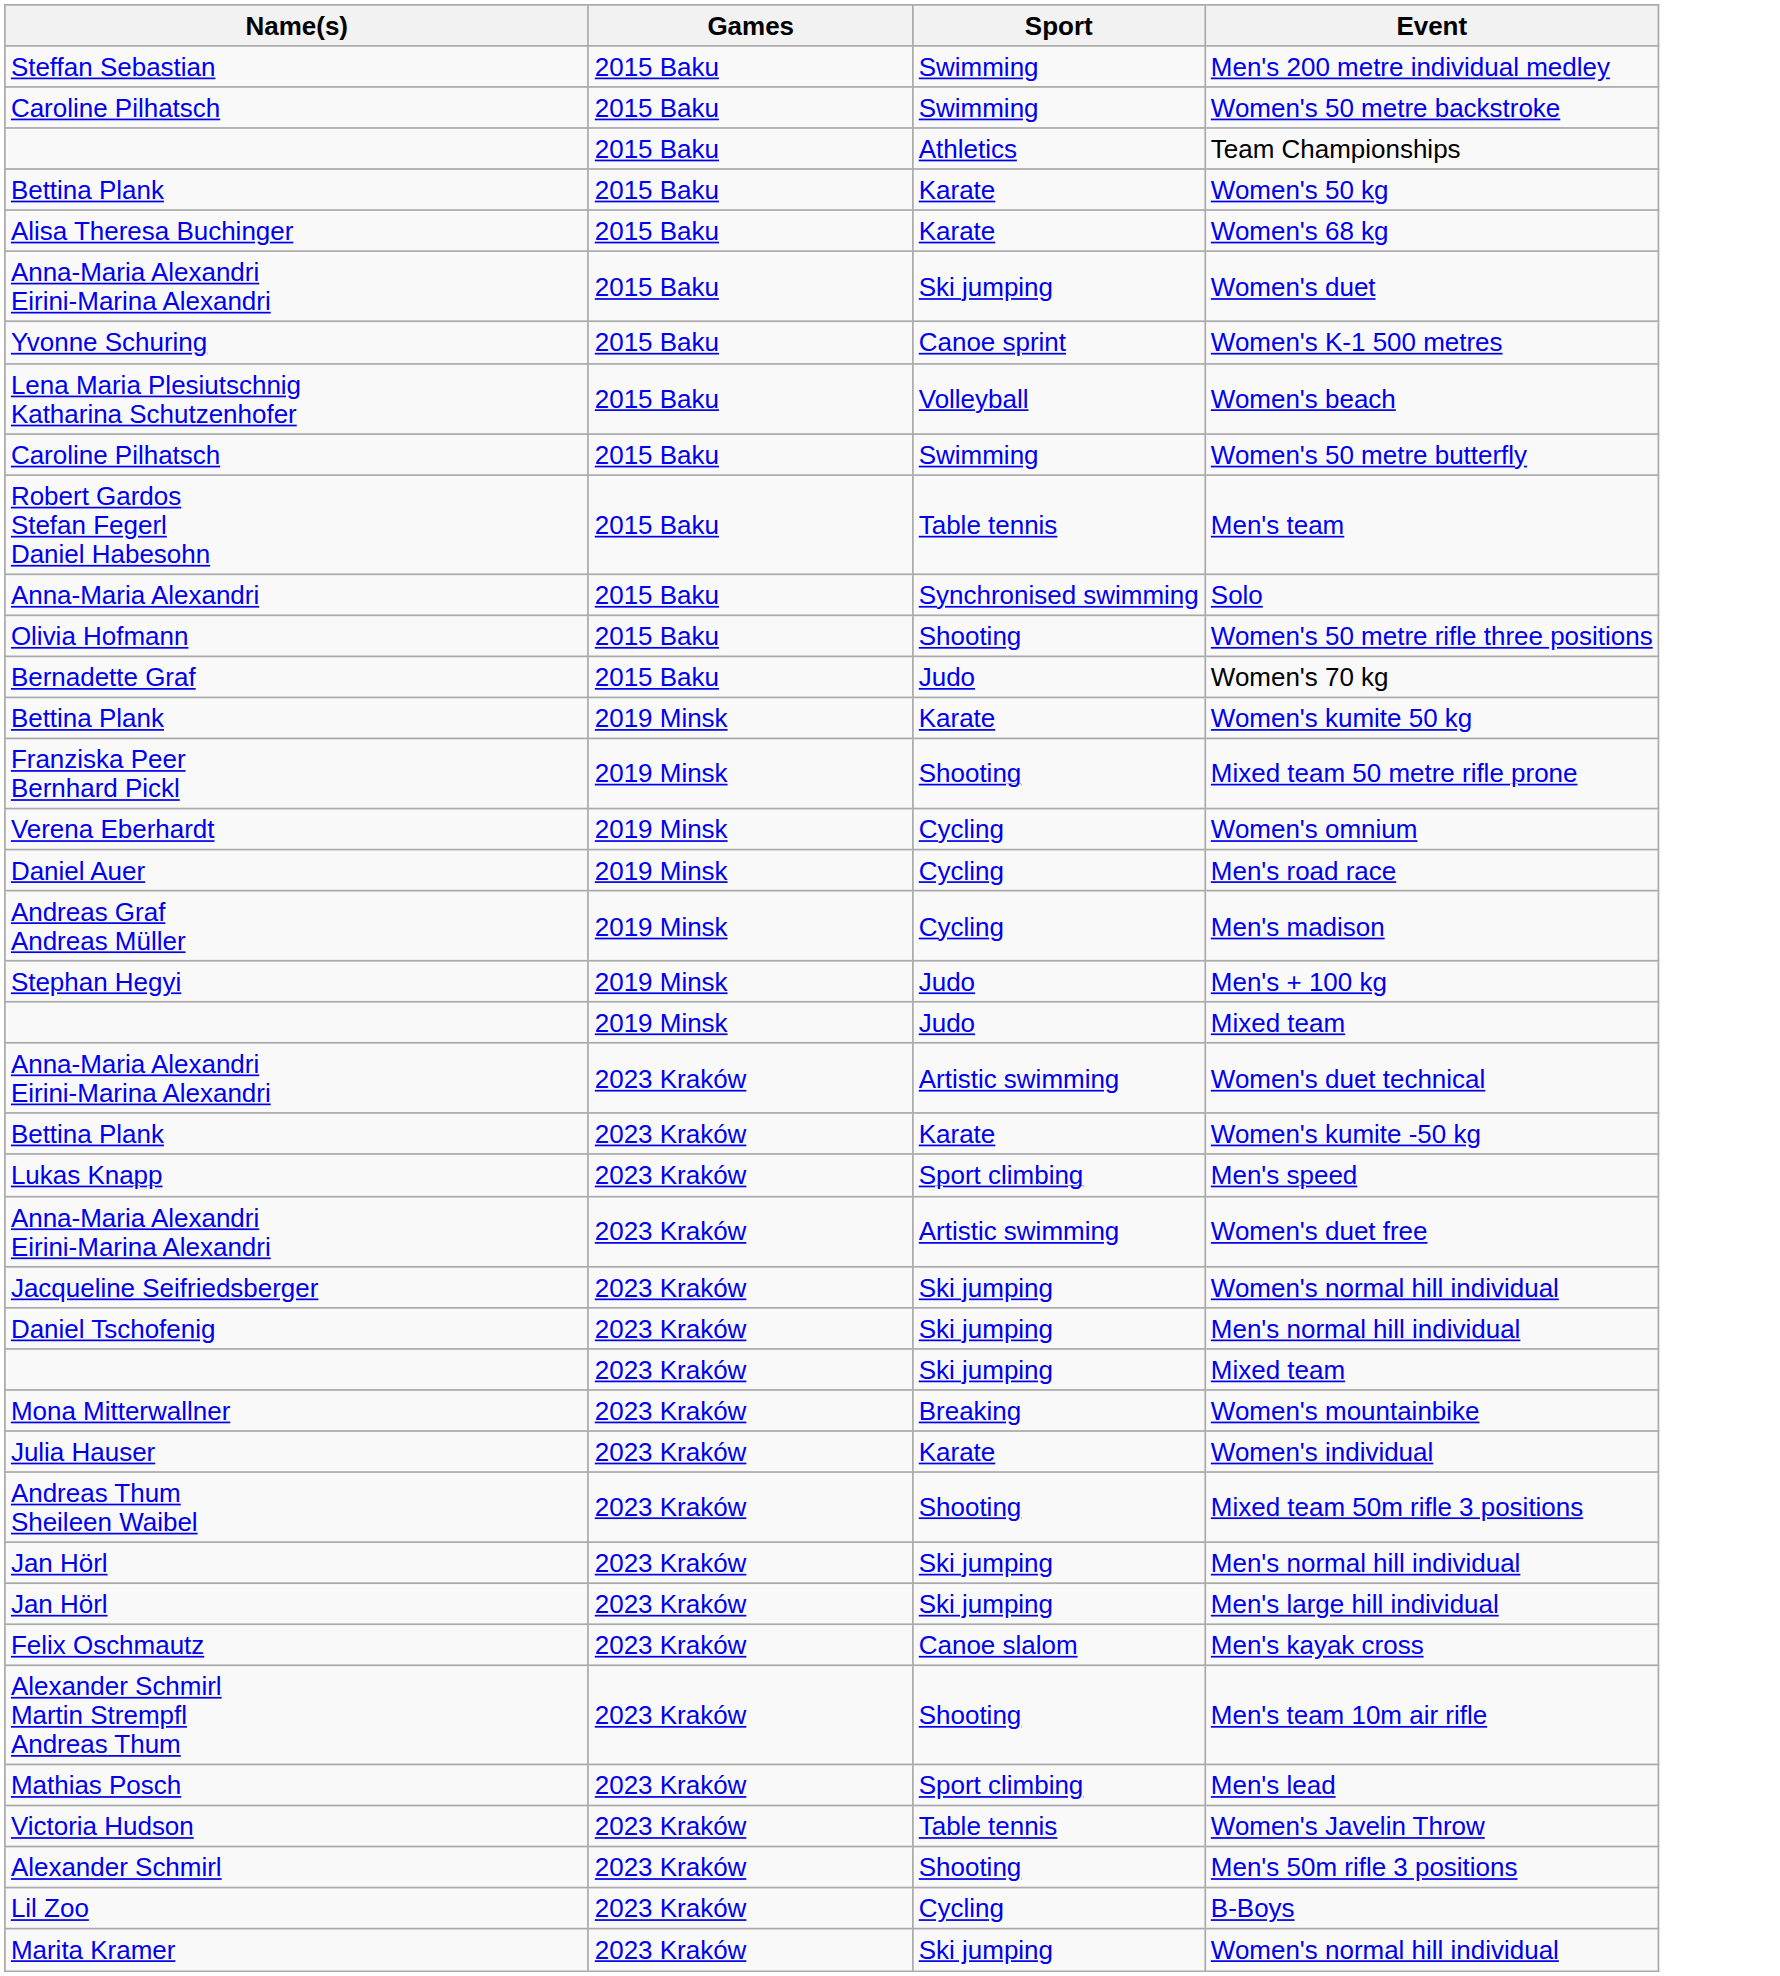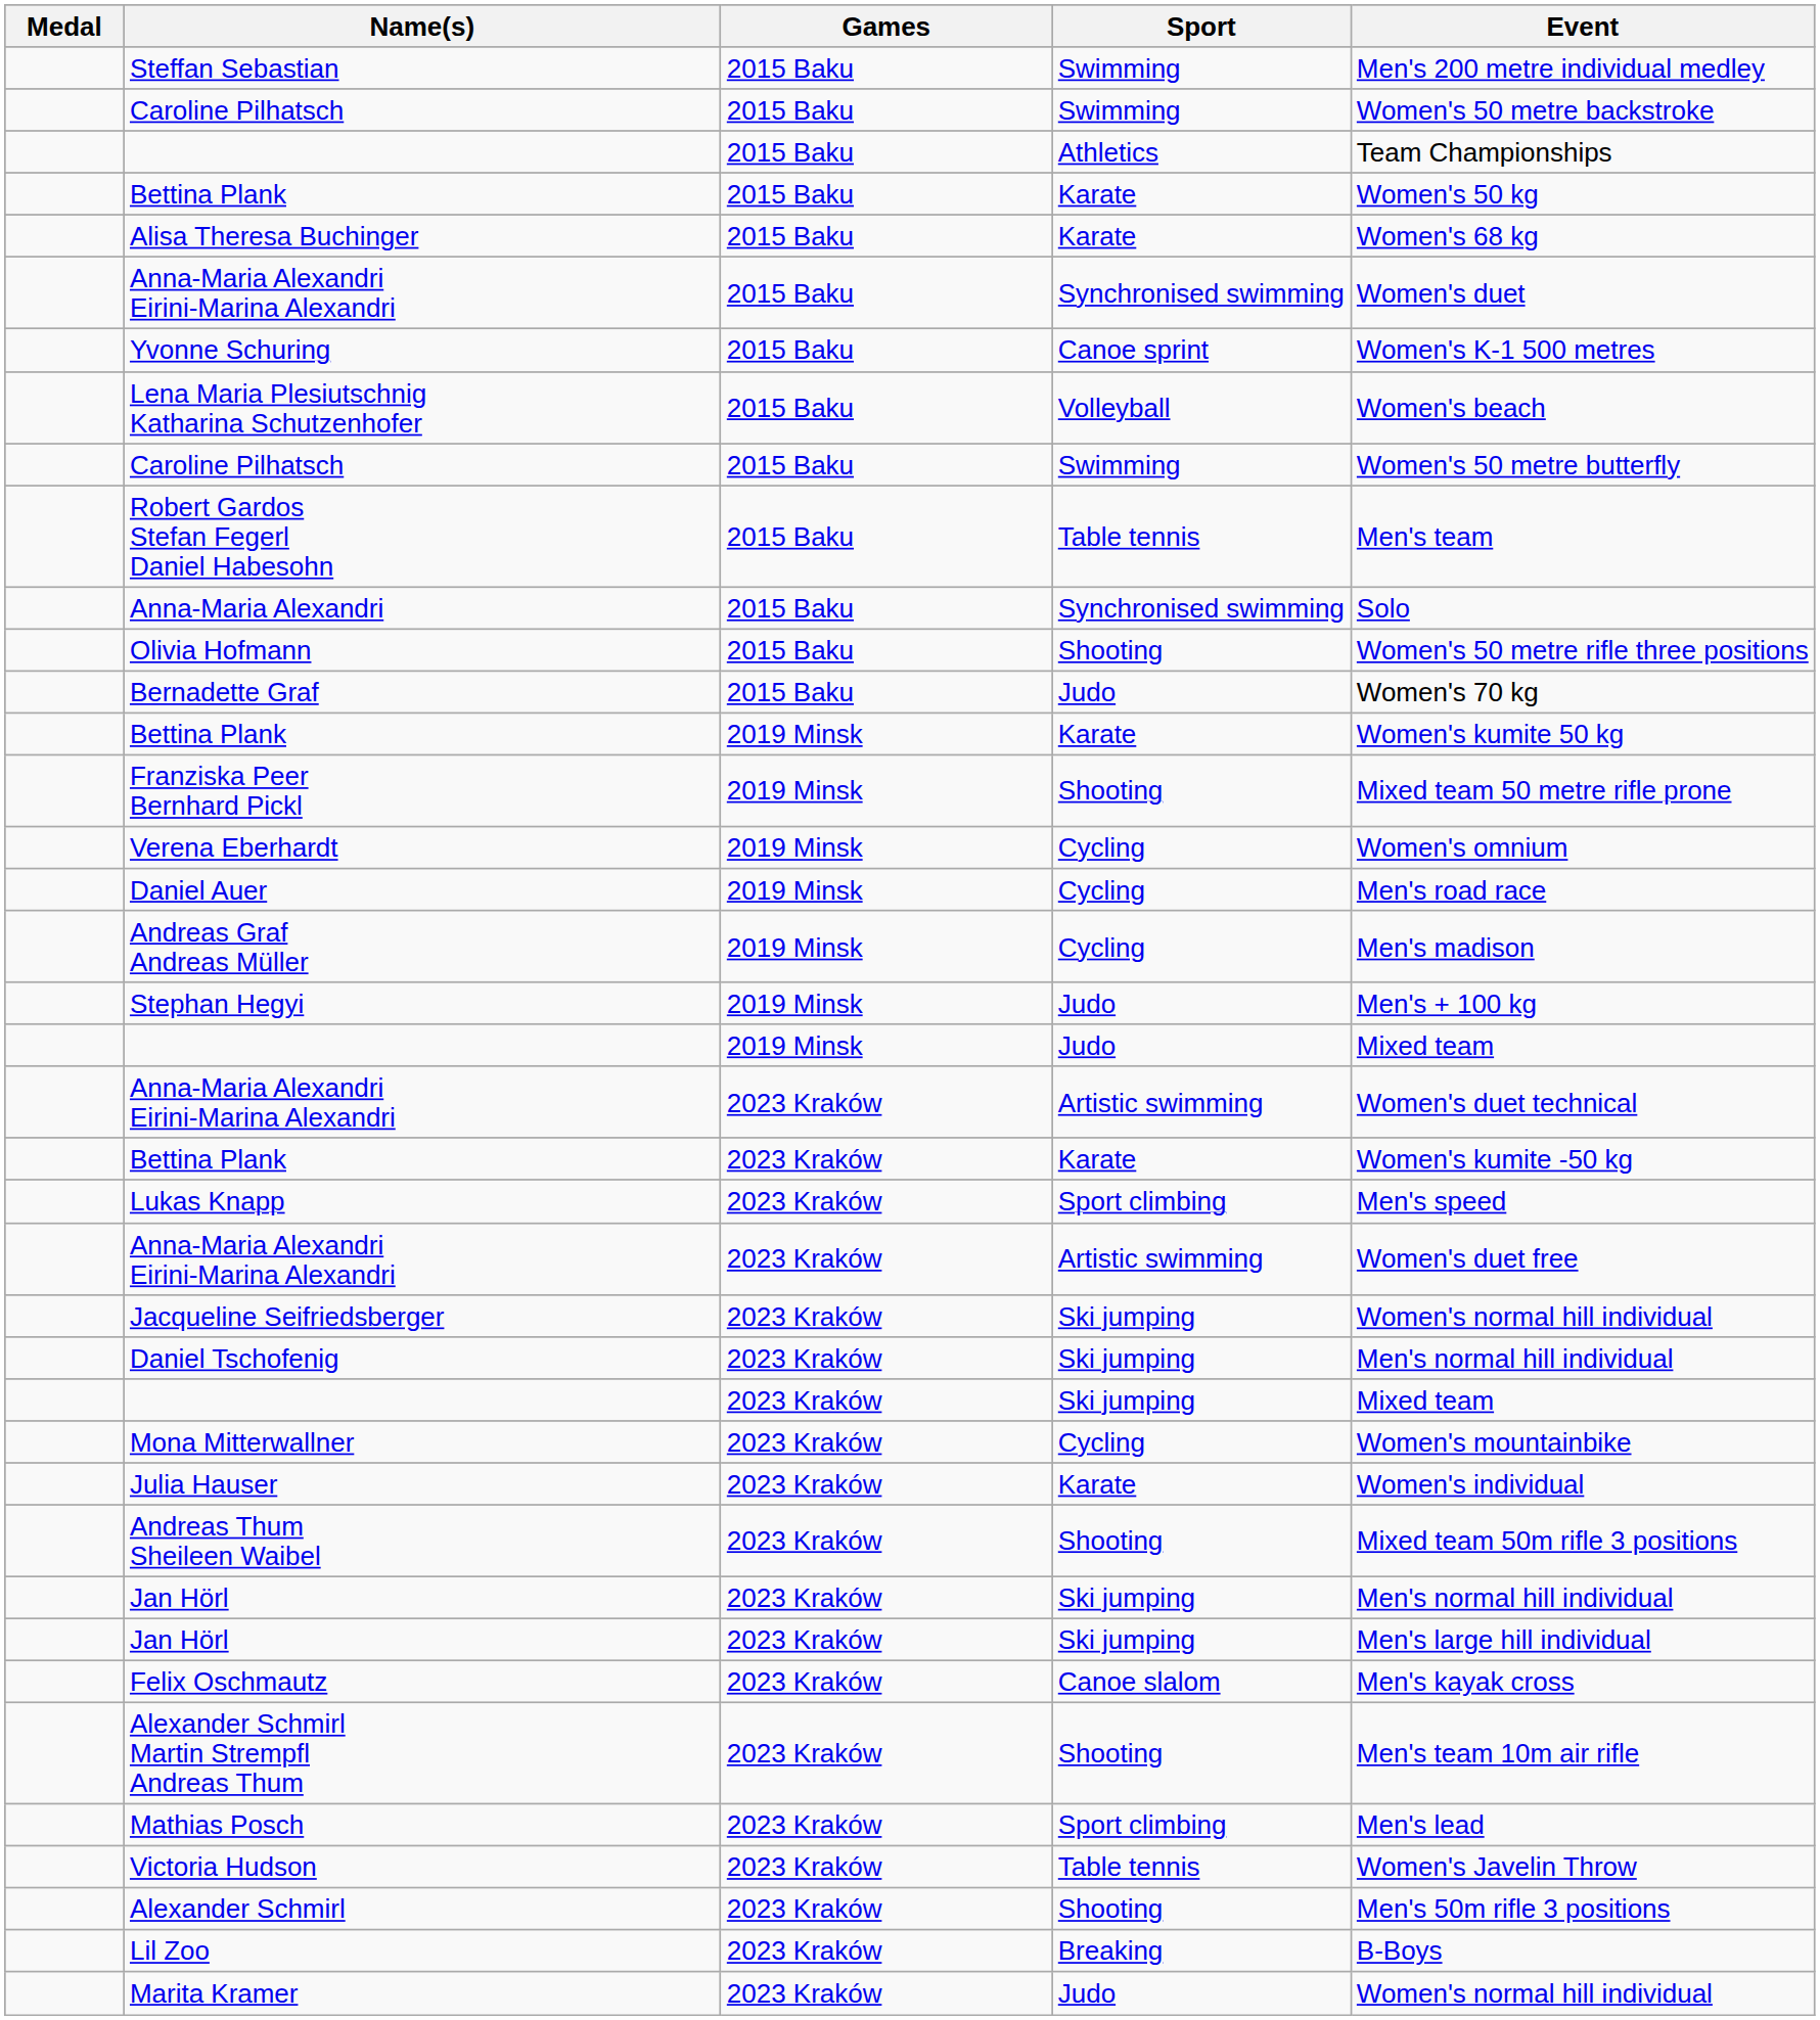+ column: Medal
Anna-Maria Alexandri Eirini-Marina Alexandri / 2015 Baku | Sport: Ski jumping -> Synchronised swimming
Mona Mitterwallner | Sport: Breaking -> Cycling
Lil Zoo | Sport: Cycling -> Breaking
Marita Kramer | Sport: Ski jumping -> Judo
